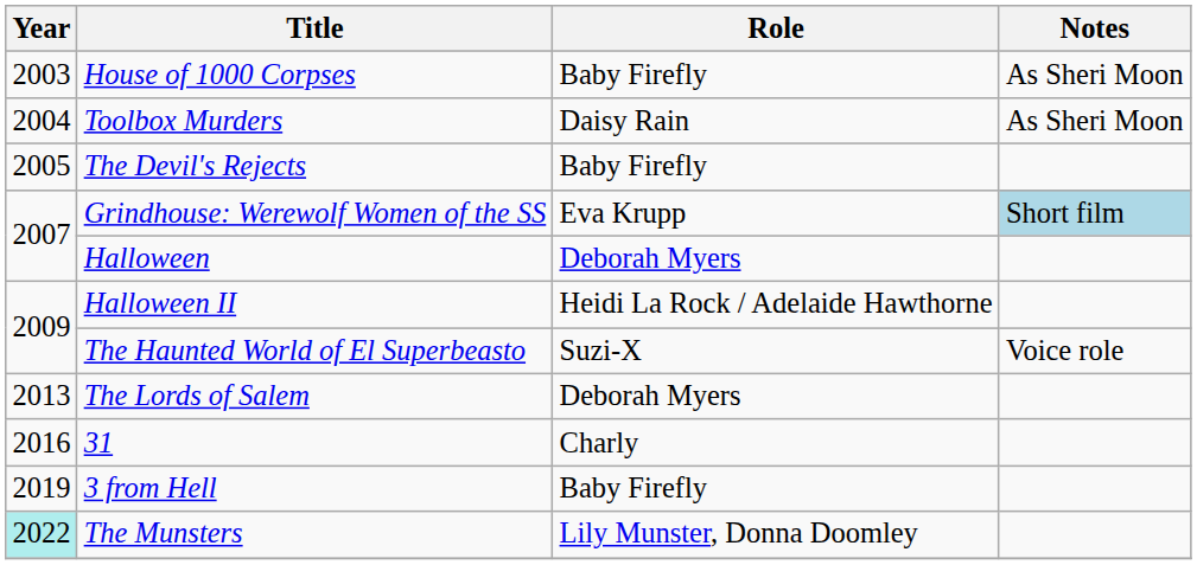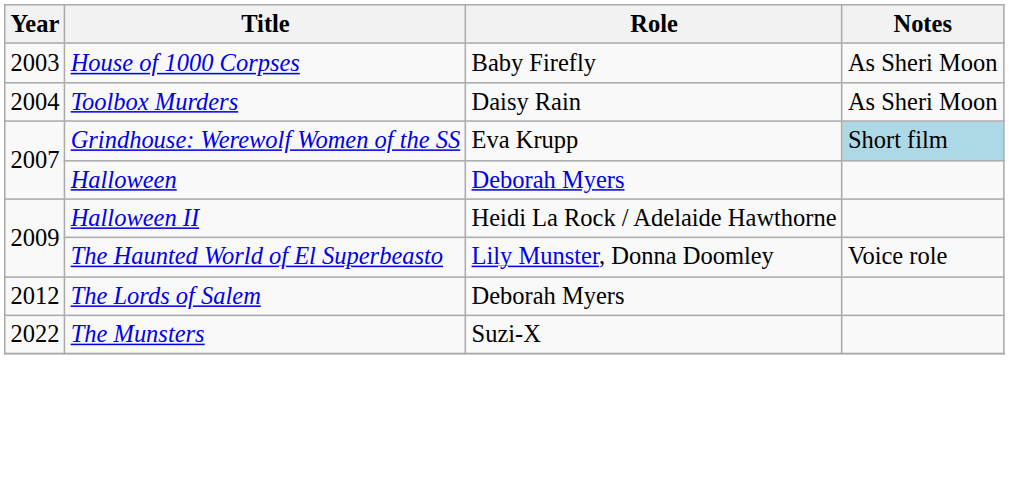- row: 2005 | The Devil's Rejects | Baby Firefly
The Haunted World of El Superbeasto | Role: Suzi-X -> Lily Munster, Donna Doomley
The Lords of Salem | Year: 2013 -> 2012
- row: 2016 | 31 | Charly
- row: 2019 | 3 from Hell | Baby Firefly
The Munsters | Year: paleturquoise background -> no background
The Munsters | Role: Lily Munster, Donna Doomley -> Suzi-X
